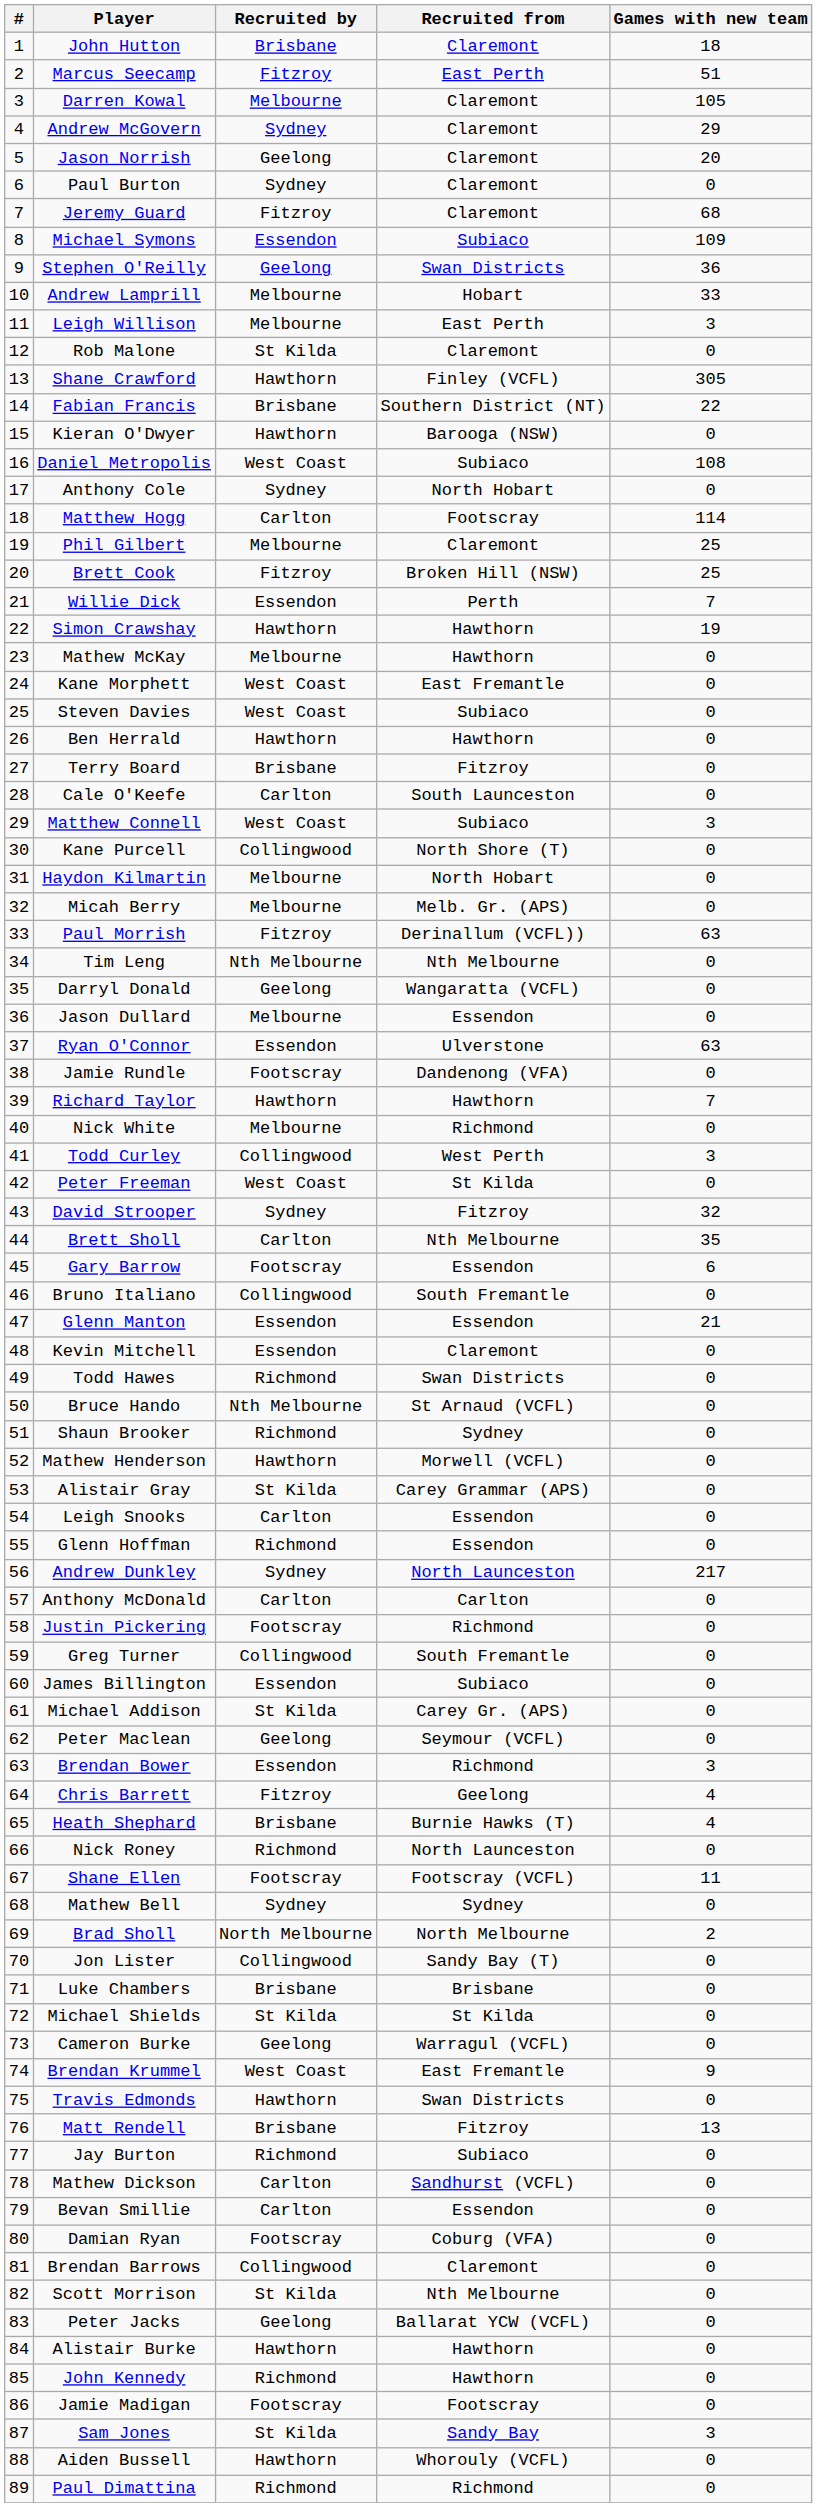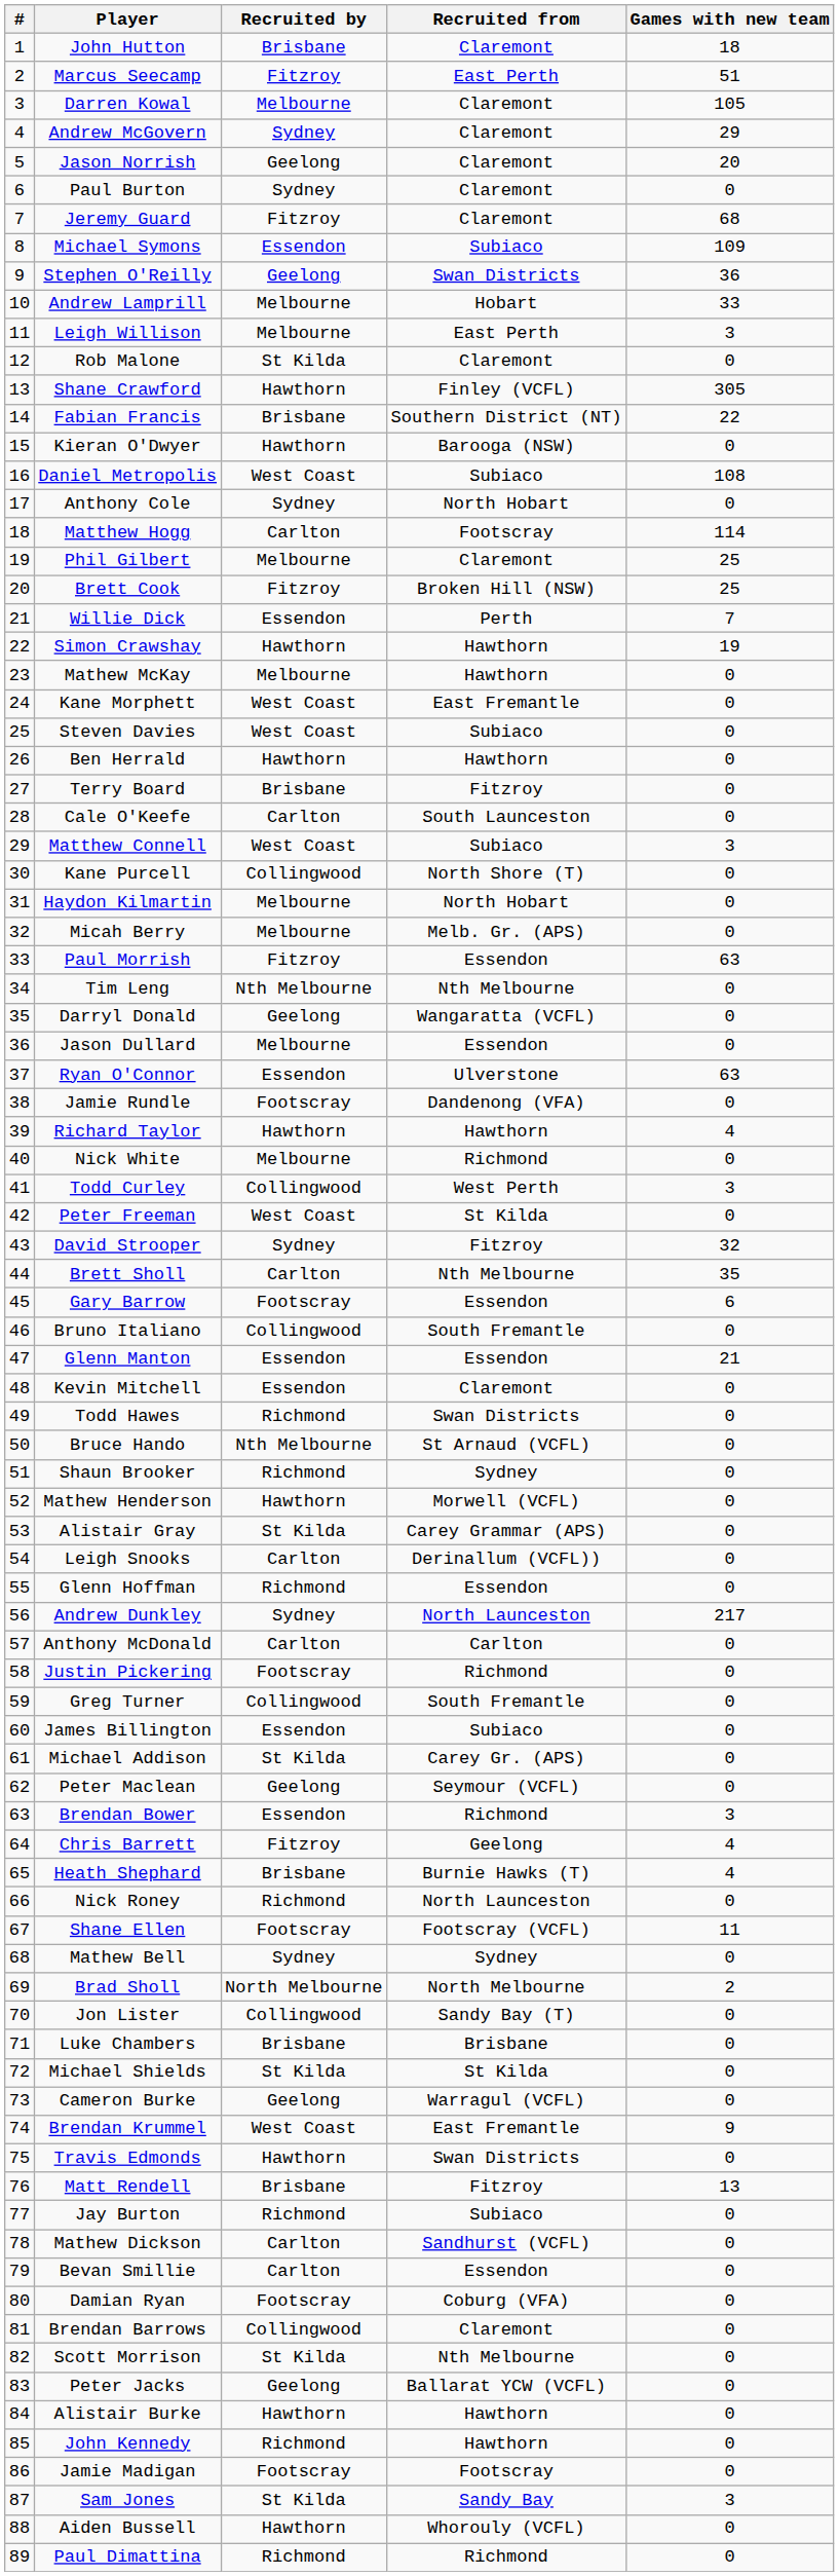Paul Morrish | Recruited from: Derinallum (VCFL)) -> Essendon
Richard Taylor | Games with new team: 7 -> 4
Leigh Snooks | Recruited from: Essendon -> Derinallum (VCFL))
